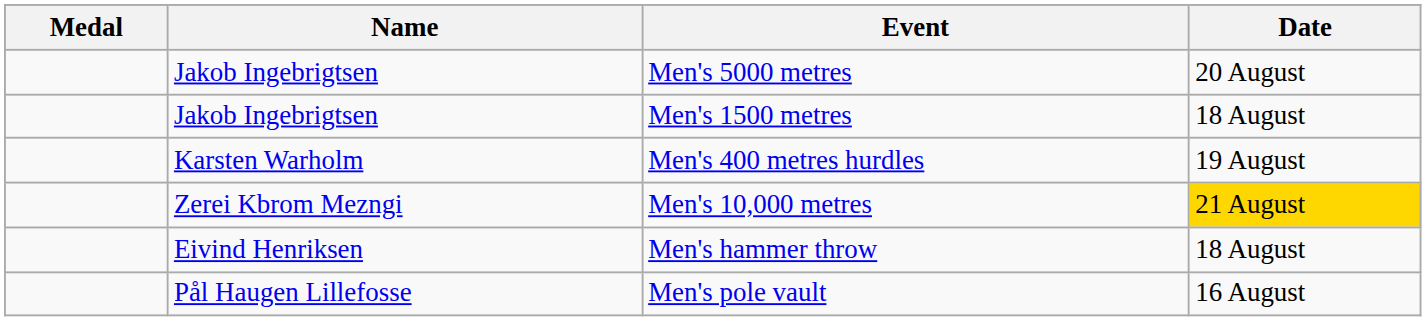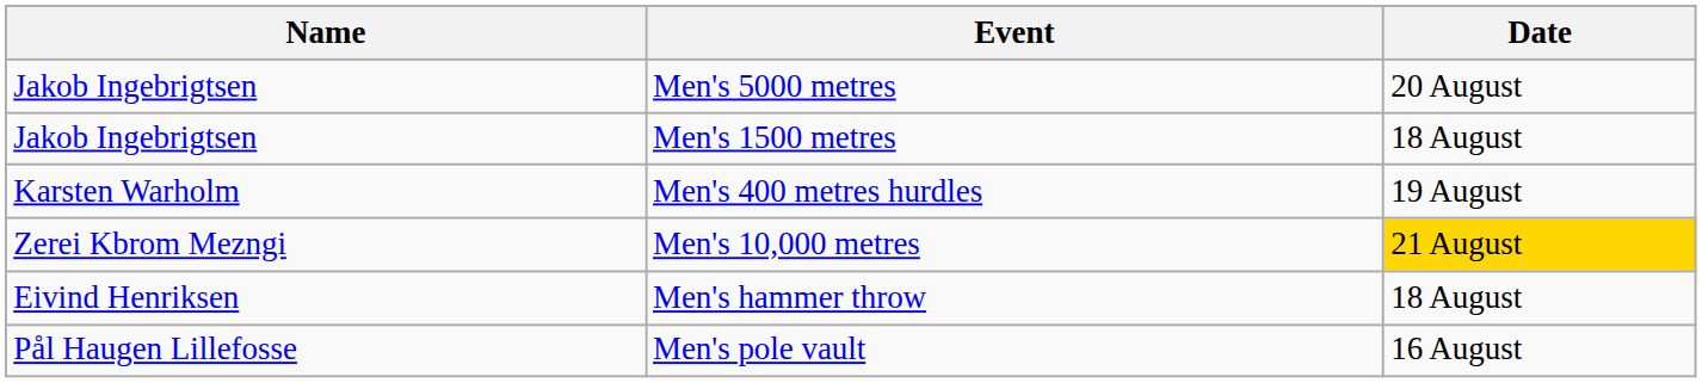- column: Medal
